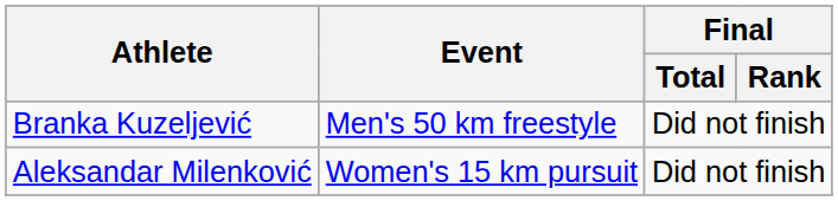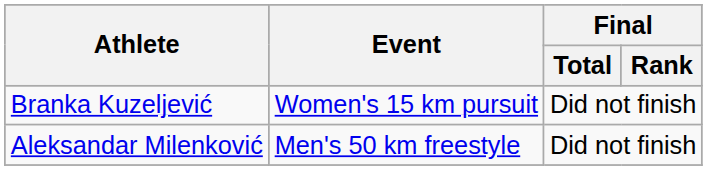Branka Kuzeljević | Event: Men's 50 km freestyle -> Women's 15 km pursuit
Aleksandar Milenković | Event: Women's 15 km pursuit -> Men's 50 km freestyle
